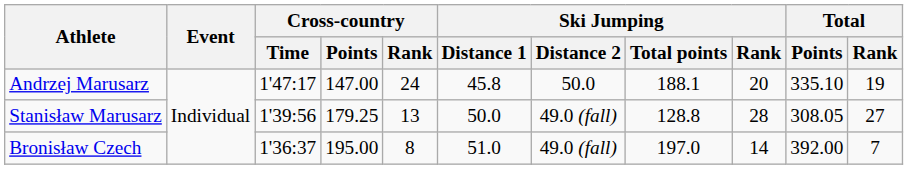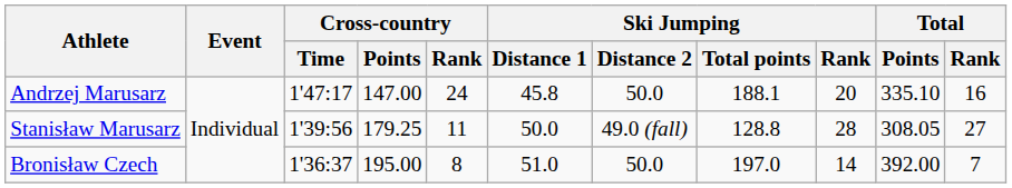Andrzej Marusarz | Total / Rank: 19 -> 16
Stanisław Marusarz | Cross-country / Rank: 13 -> 11
Bronisław Czech | Ski Jumping / Distance 2: 49.0 (fall) -> 50.0
